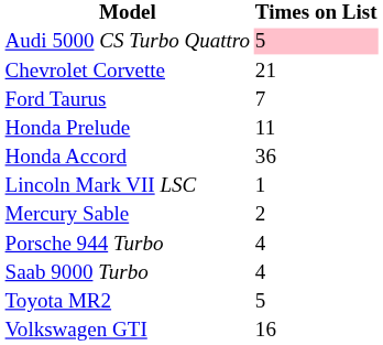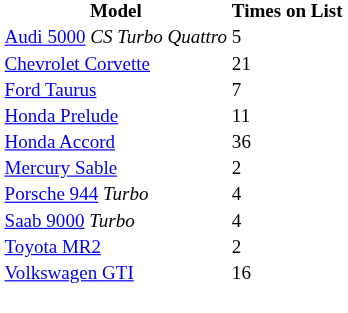Audi 5000 CS Turbo Quattro | Times on List: pink background -> no background
- row: Lincoln Mark VII LSC | 1
Toyota MR2 | Times on List: 5 -> 2
